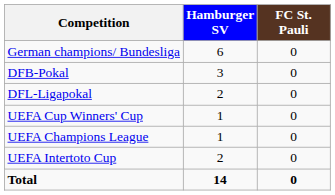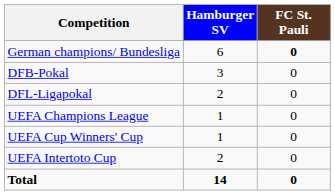German champions/ Bundesliga | FC St. Pauli: normal -> bold
rows swapped: UEFA Champions League <-> UEFA Cup Winners' Cup
